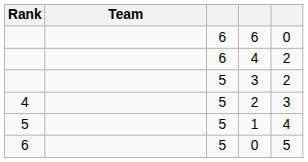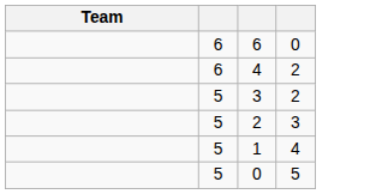- column: Rank | 4 | 5 | 6
